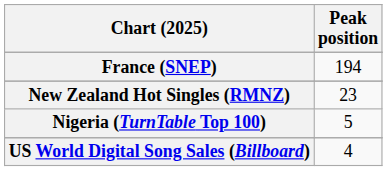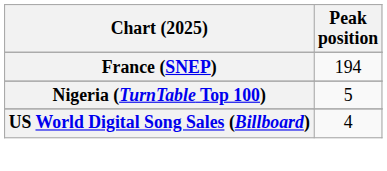- row: New Zealand Hot Singles (RMNZ) | 23
